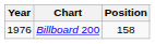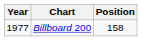Billboard 200 | Year: 1976 -> 1977
